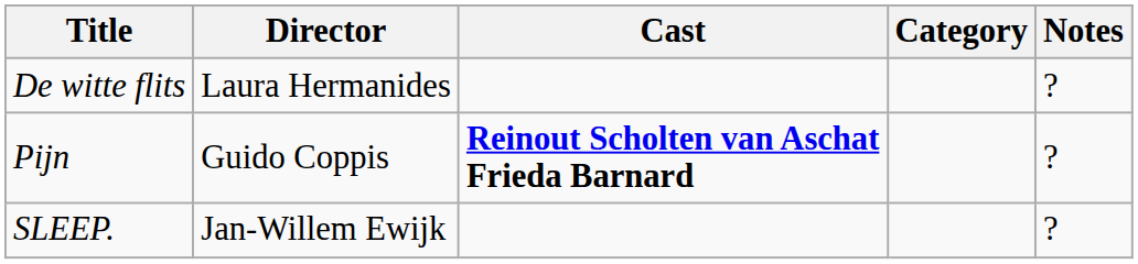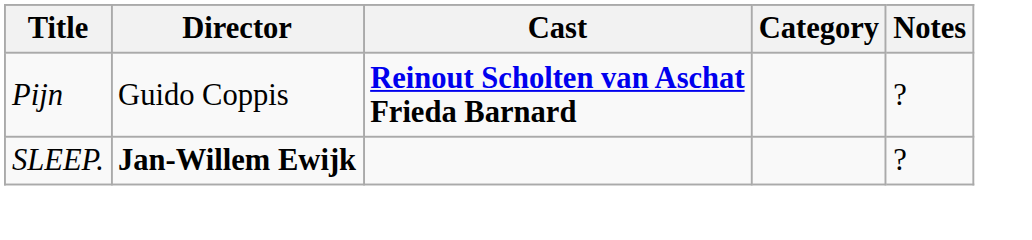- row: De witte flits | Laura Hermanides | ?
SLEEP. | Director: normal -> bold
